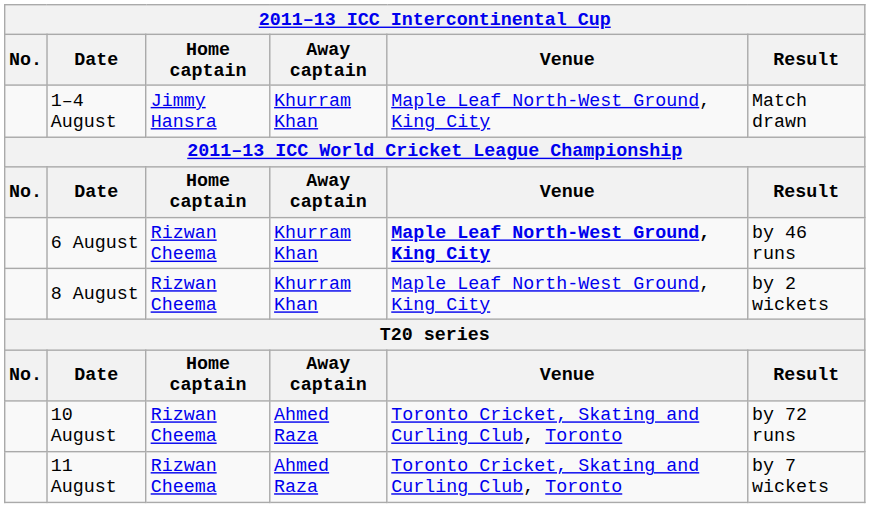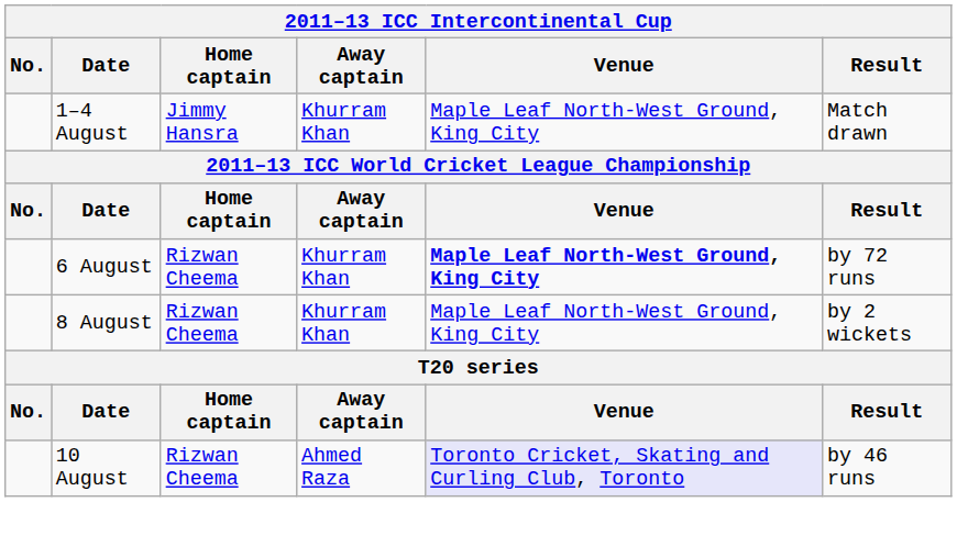6 August | Result: by 46 runs -> by 72 runs
10 August | Venue: no background -> lavender background
10 August | Result: by 72 runs -> by 46 runs
- row: 11 August | Rizwan Cheema | Ahmed Raza | Toronto Cricket, Skating and Curling Club, Toronto | by 7 wickets
